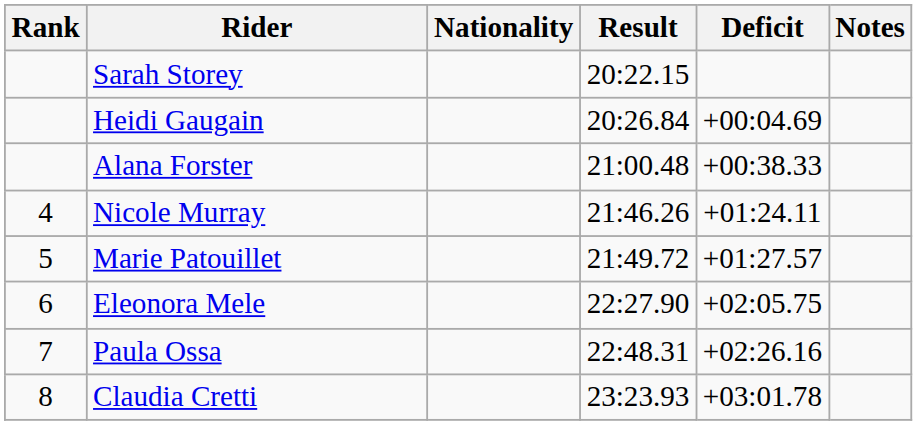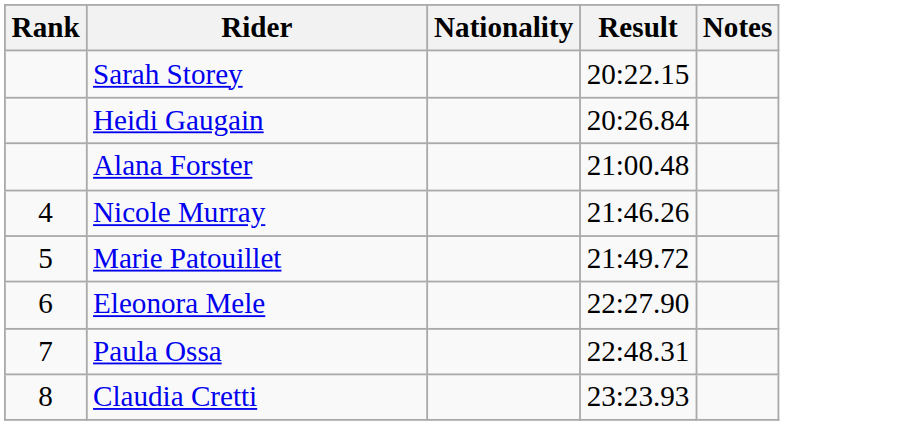- column: Deficit | +00:04.69 | +00:38.33 | +01:24.11 | +01:27.57 | +02:05.75 | +02:26.16 | +03:01.78
